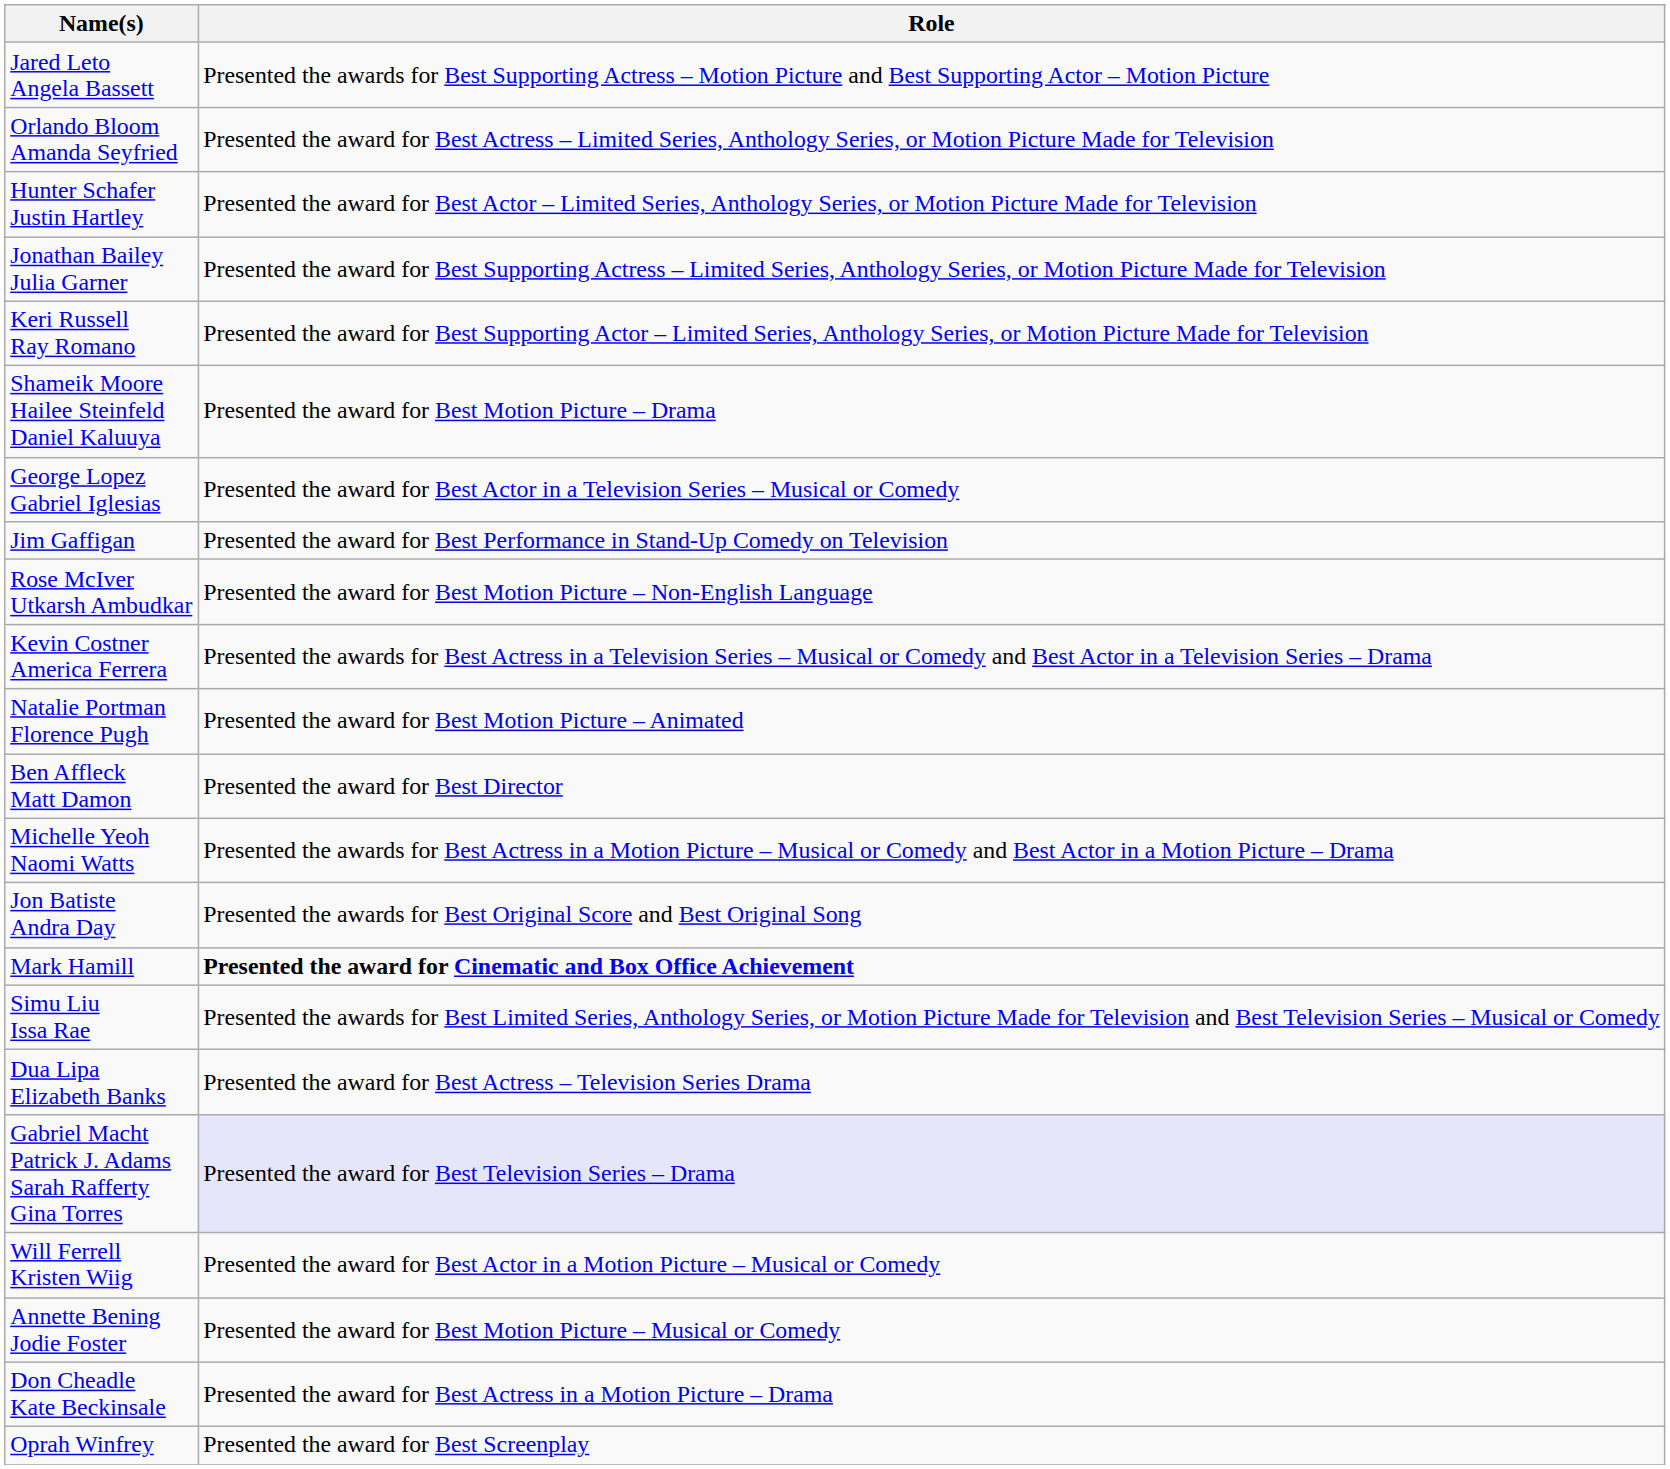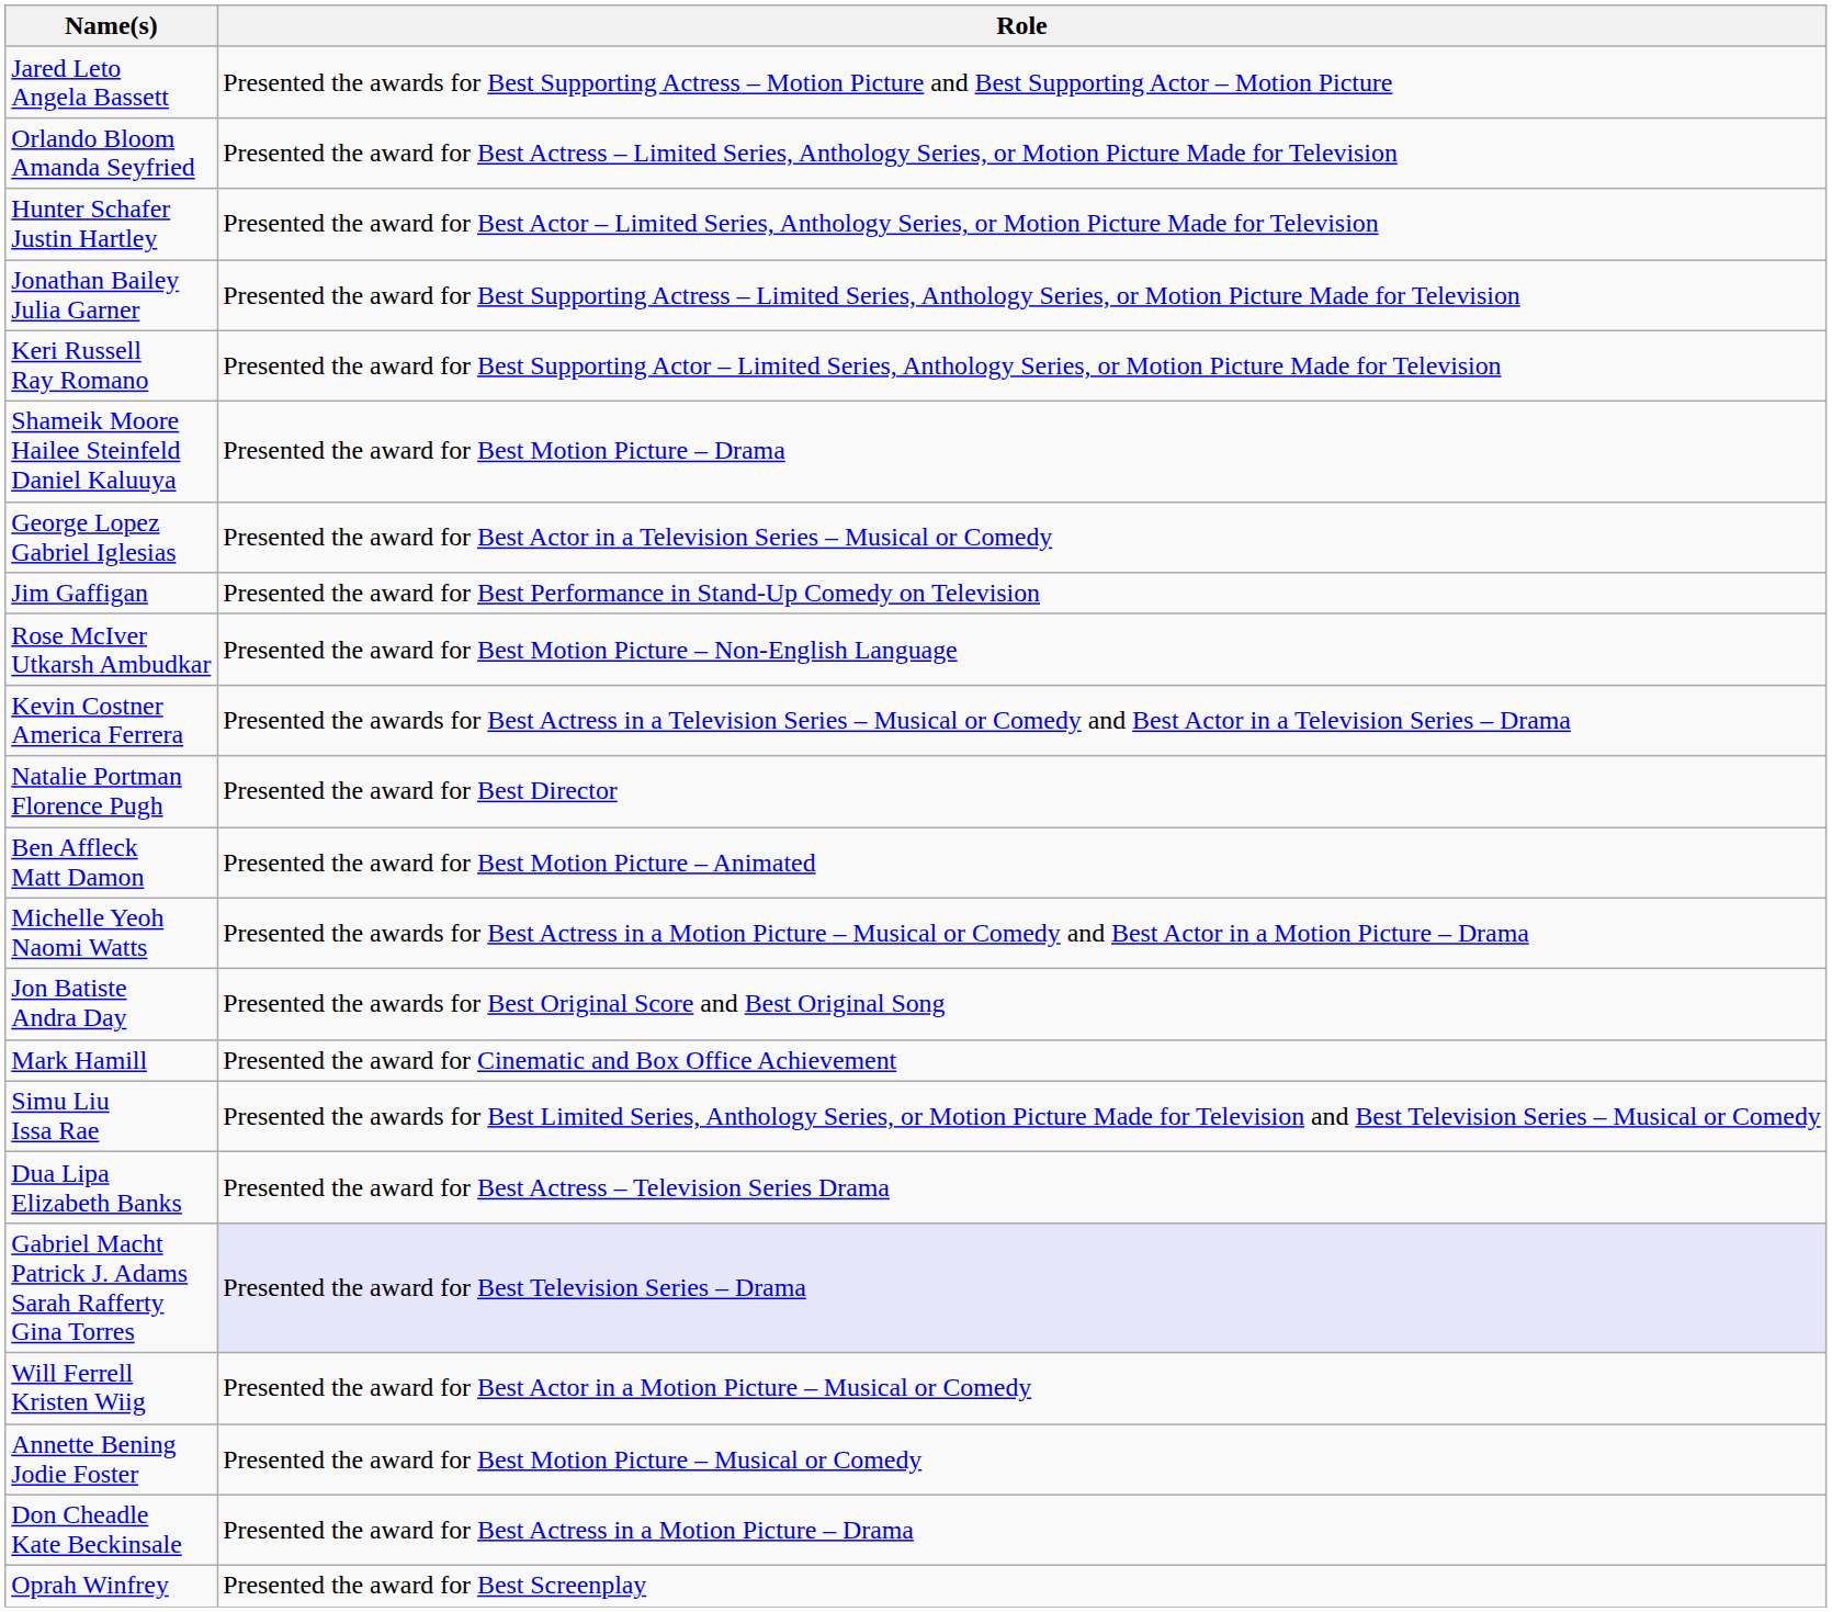Natalie Portman Florence Pugh | Role: Presented the award for Best Motion Picture – Animated -> Presented the award for Best Director
Ben Affleck Matt Damon | Role: Presented the award for Best Director -> Presented the award for Best Motion Picture – Animated
Mark Hamill | Role: bold -> normal
